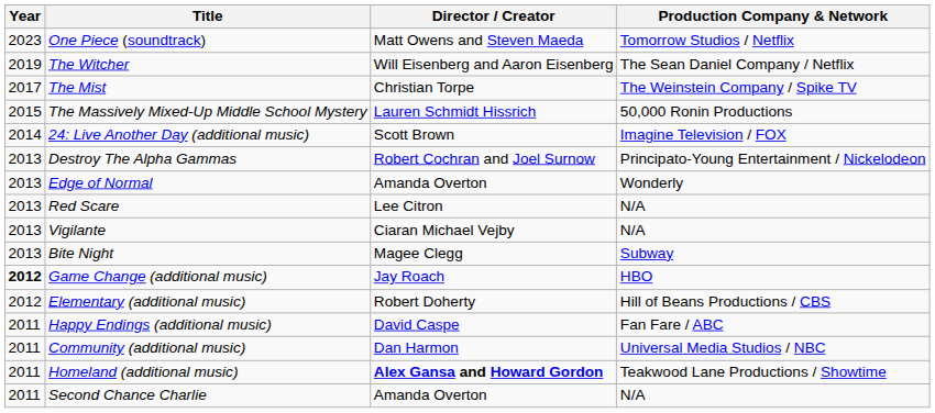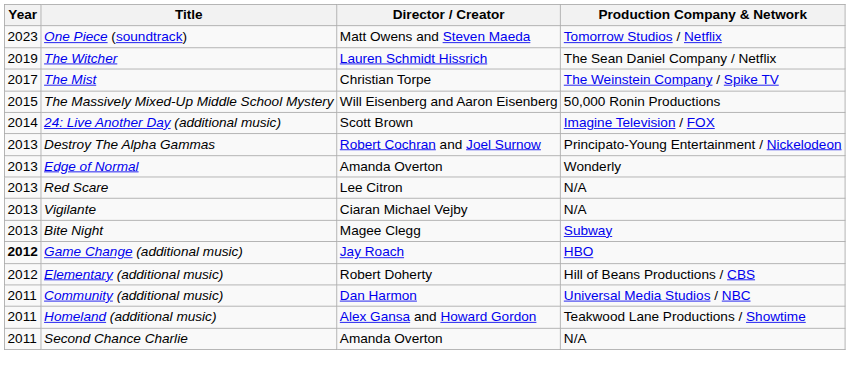The Witcher | Director / Creator: Will Eisenberg and Aaron Eisenberg -> Lauren Schmidt Hissrich
The Massively Mixed-Up Middle School Mystery | Director / Creator: Lauren Schmidt Hissrich -> Will Eisenberg and Aaron Eisenberg
- row: 2011 | Happy Endings (additional music) | David Caspe | Fan Fare / ABC
Homeland (additional music) | Director / Creator: bold -> normal
